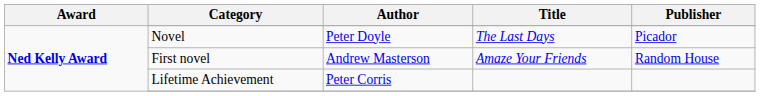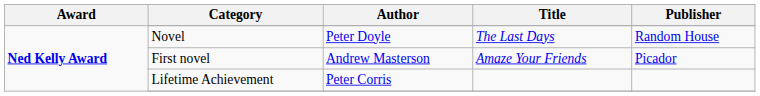Novel | Publisher: Picador -> Random House
First novel | Publisher: Random House -> Picador
